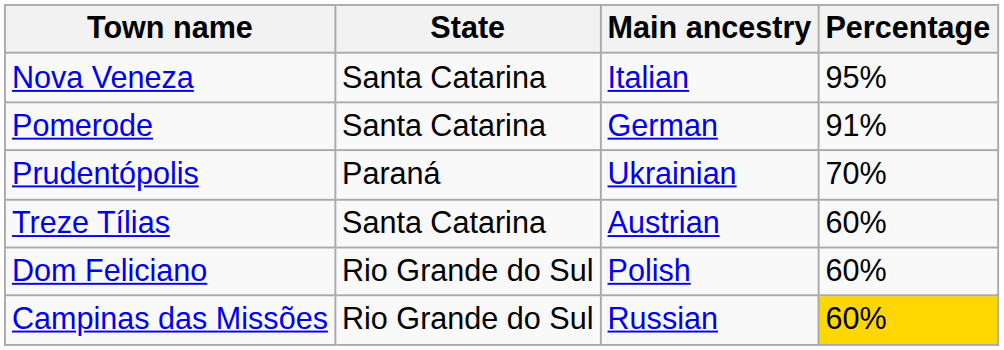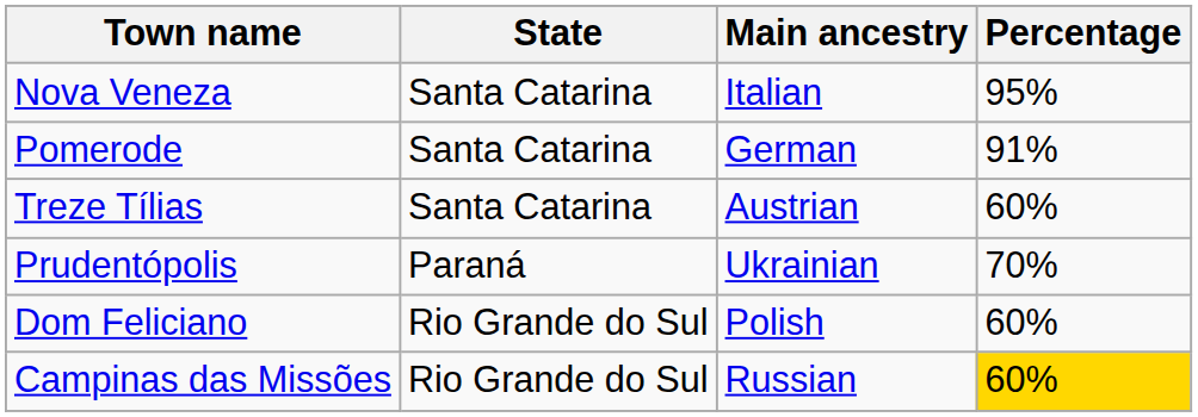rows swapped: Prudentópolis <-> Treze Tílias
